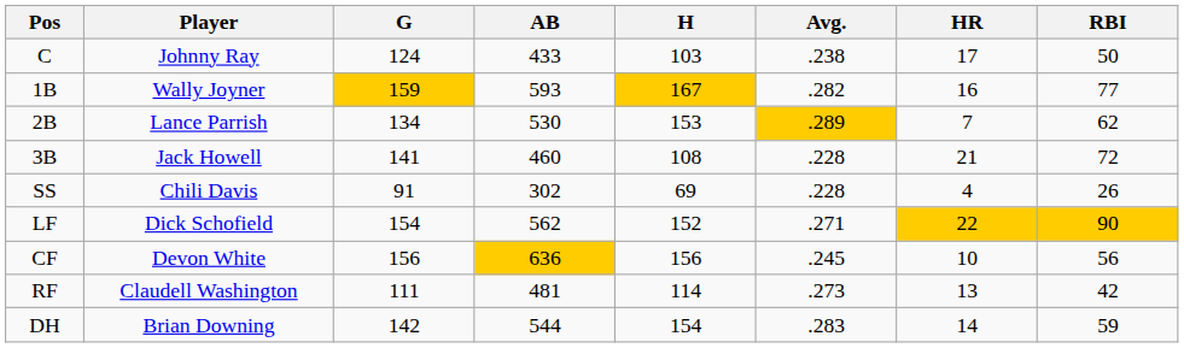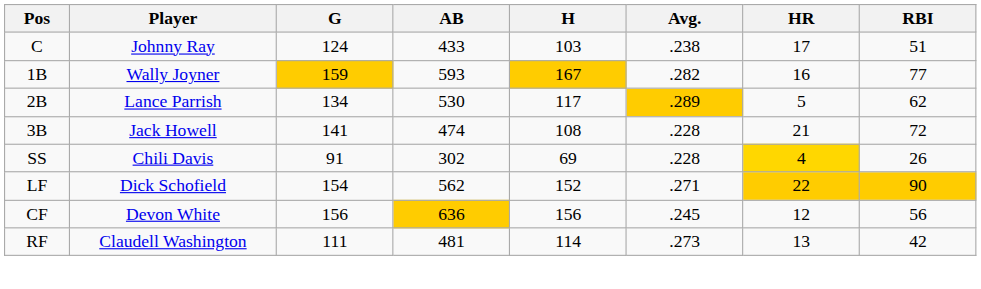C | RBI: 50 -> 51
2B | H: 153 -> 117
2B | HR: 7 -> 5
3B | AB: 460 -> 474
SS | HR: no background -> gold background
CF | HR: 10 -> 12
- row: DH | Brian Downing | 142 | 544 | 154 | .283 | 14 | 59
